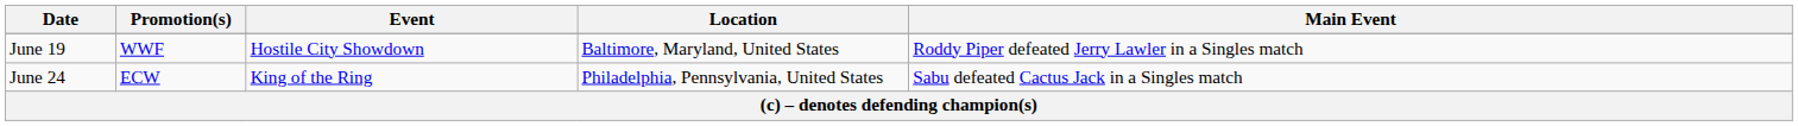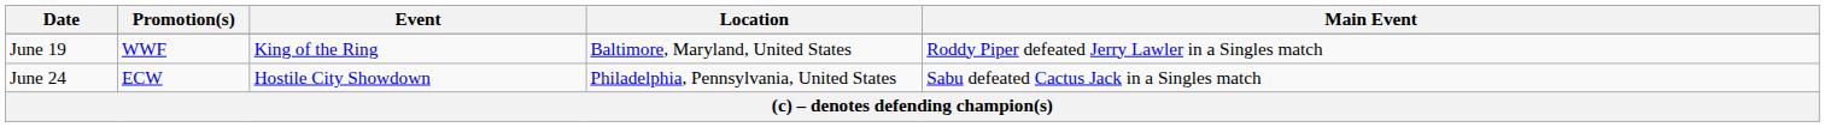June 19 | Event: Hostile City Showdown -> King of the Ring
June 24 | Event: King of the Ring -> Hostile City Showdown
